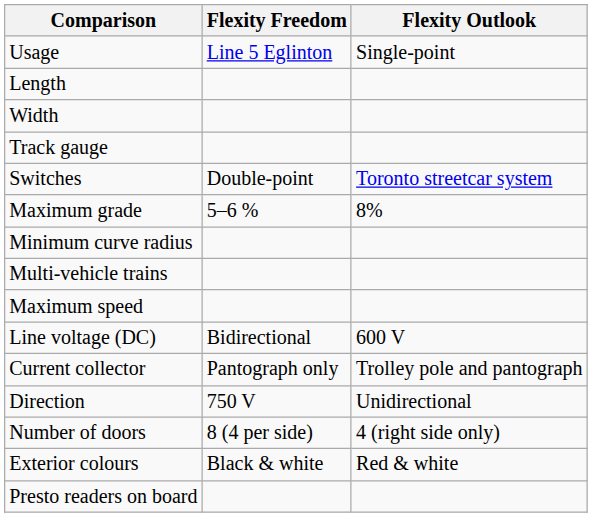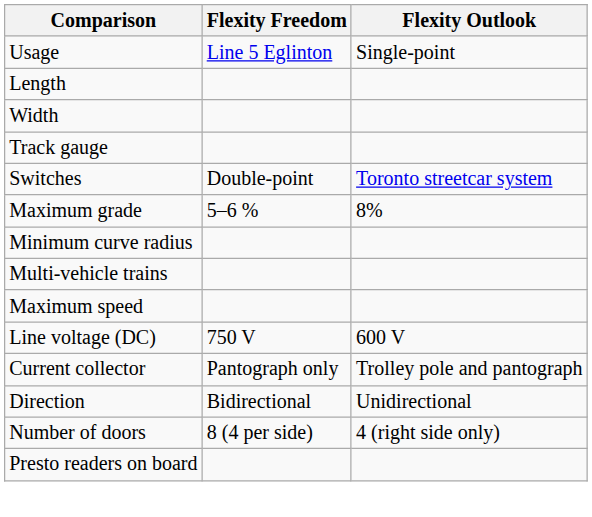Line voltage (DC) | Flexity Freedom: Bidirectional -> 750 V
Direction | Flexity Freedom: 750 V -> Bidirectional
- row: Exterior colours | Black & white | Red & white
